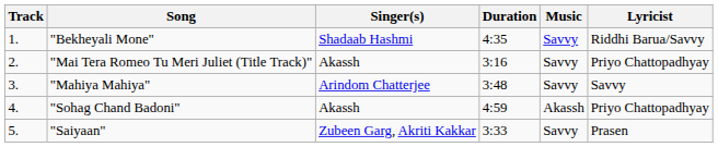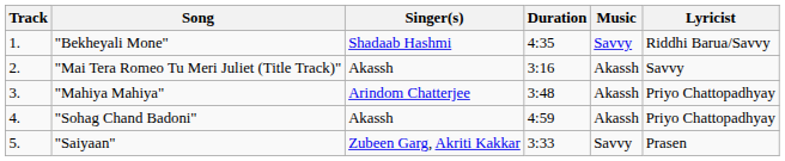"Mai Tera Romeo Tu Meri Juliet (Title Track)" | Music: Savvy -> Akassh
"Mai Tera Romeo Tu Meri Juliet (Title Track)" | Lyricist: Priyo Chattopadhyay -> Savvy
"Mahiya Mahiya" | Music: Savvy -> Akassh
"Mahiya Mahiya" | Lyricist: Savvy -> Priyo Chattopadhyay
